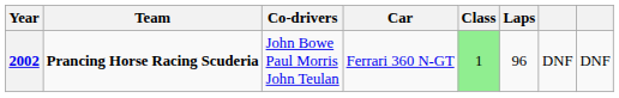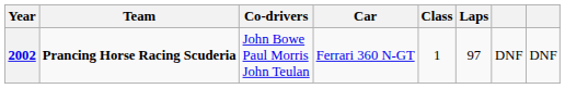2002 | Class: lightgreen background -> no background
2002 | Laps: 96 -> 97
